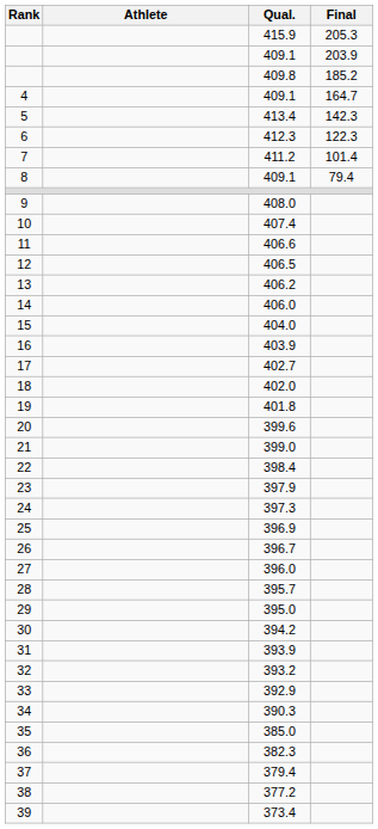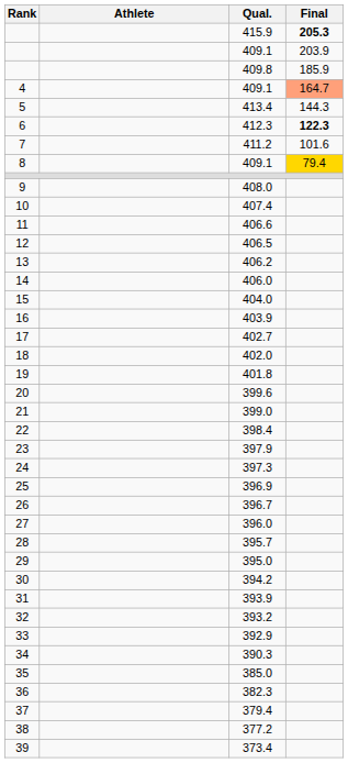415.9 | Final: normal -> bold
409.8 | Final: 185.2 -> 185.9
4 / 409.1 | Final: no background -> lightsalmon background
413.4 | Final: 142.3 -> 144.3
412.3 | Final: normal -> bold
411.2 | Final: 101.4 -> 101.6
8 / 409.1 | Final: no background -> gold background
